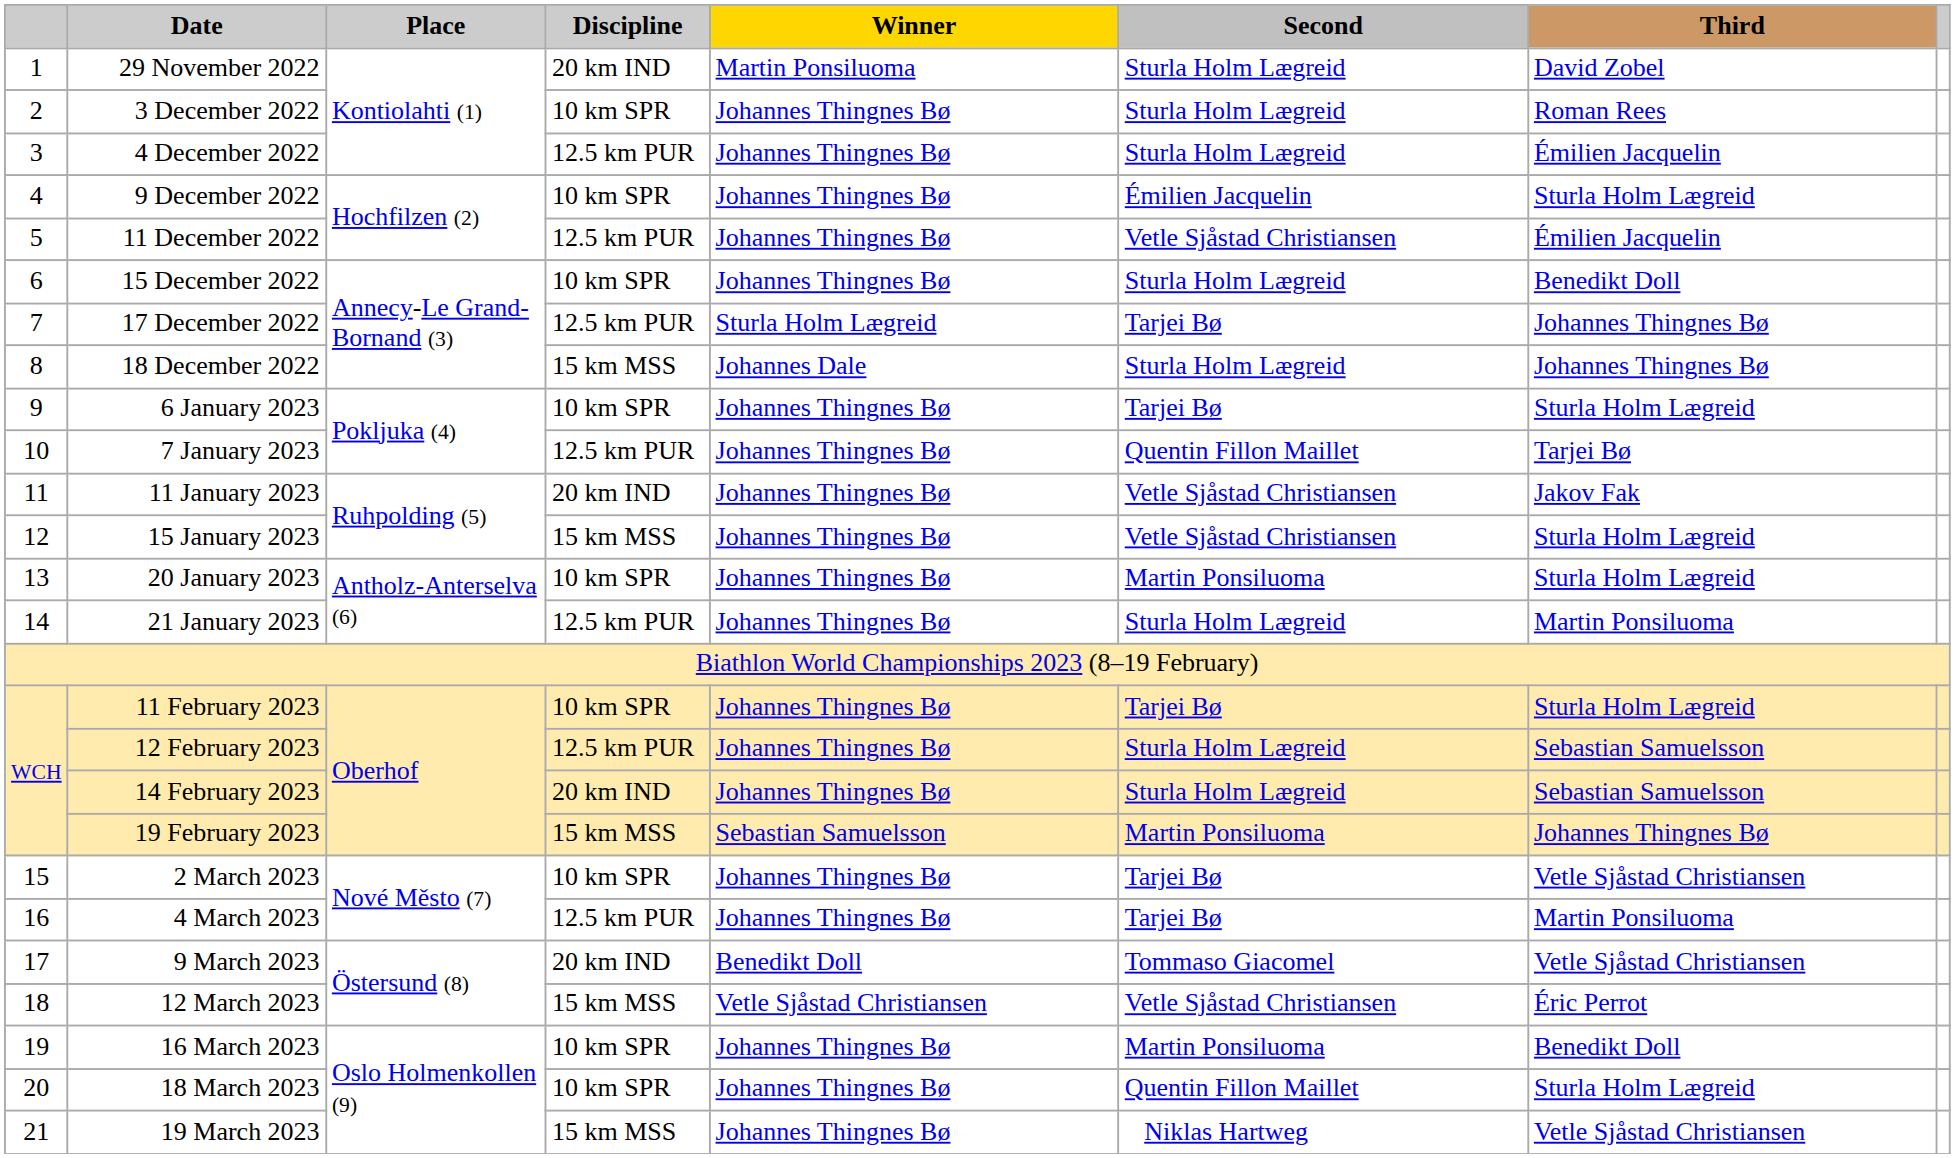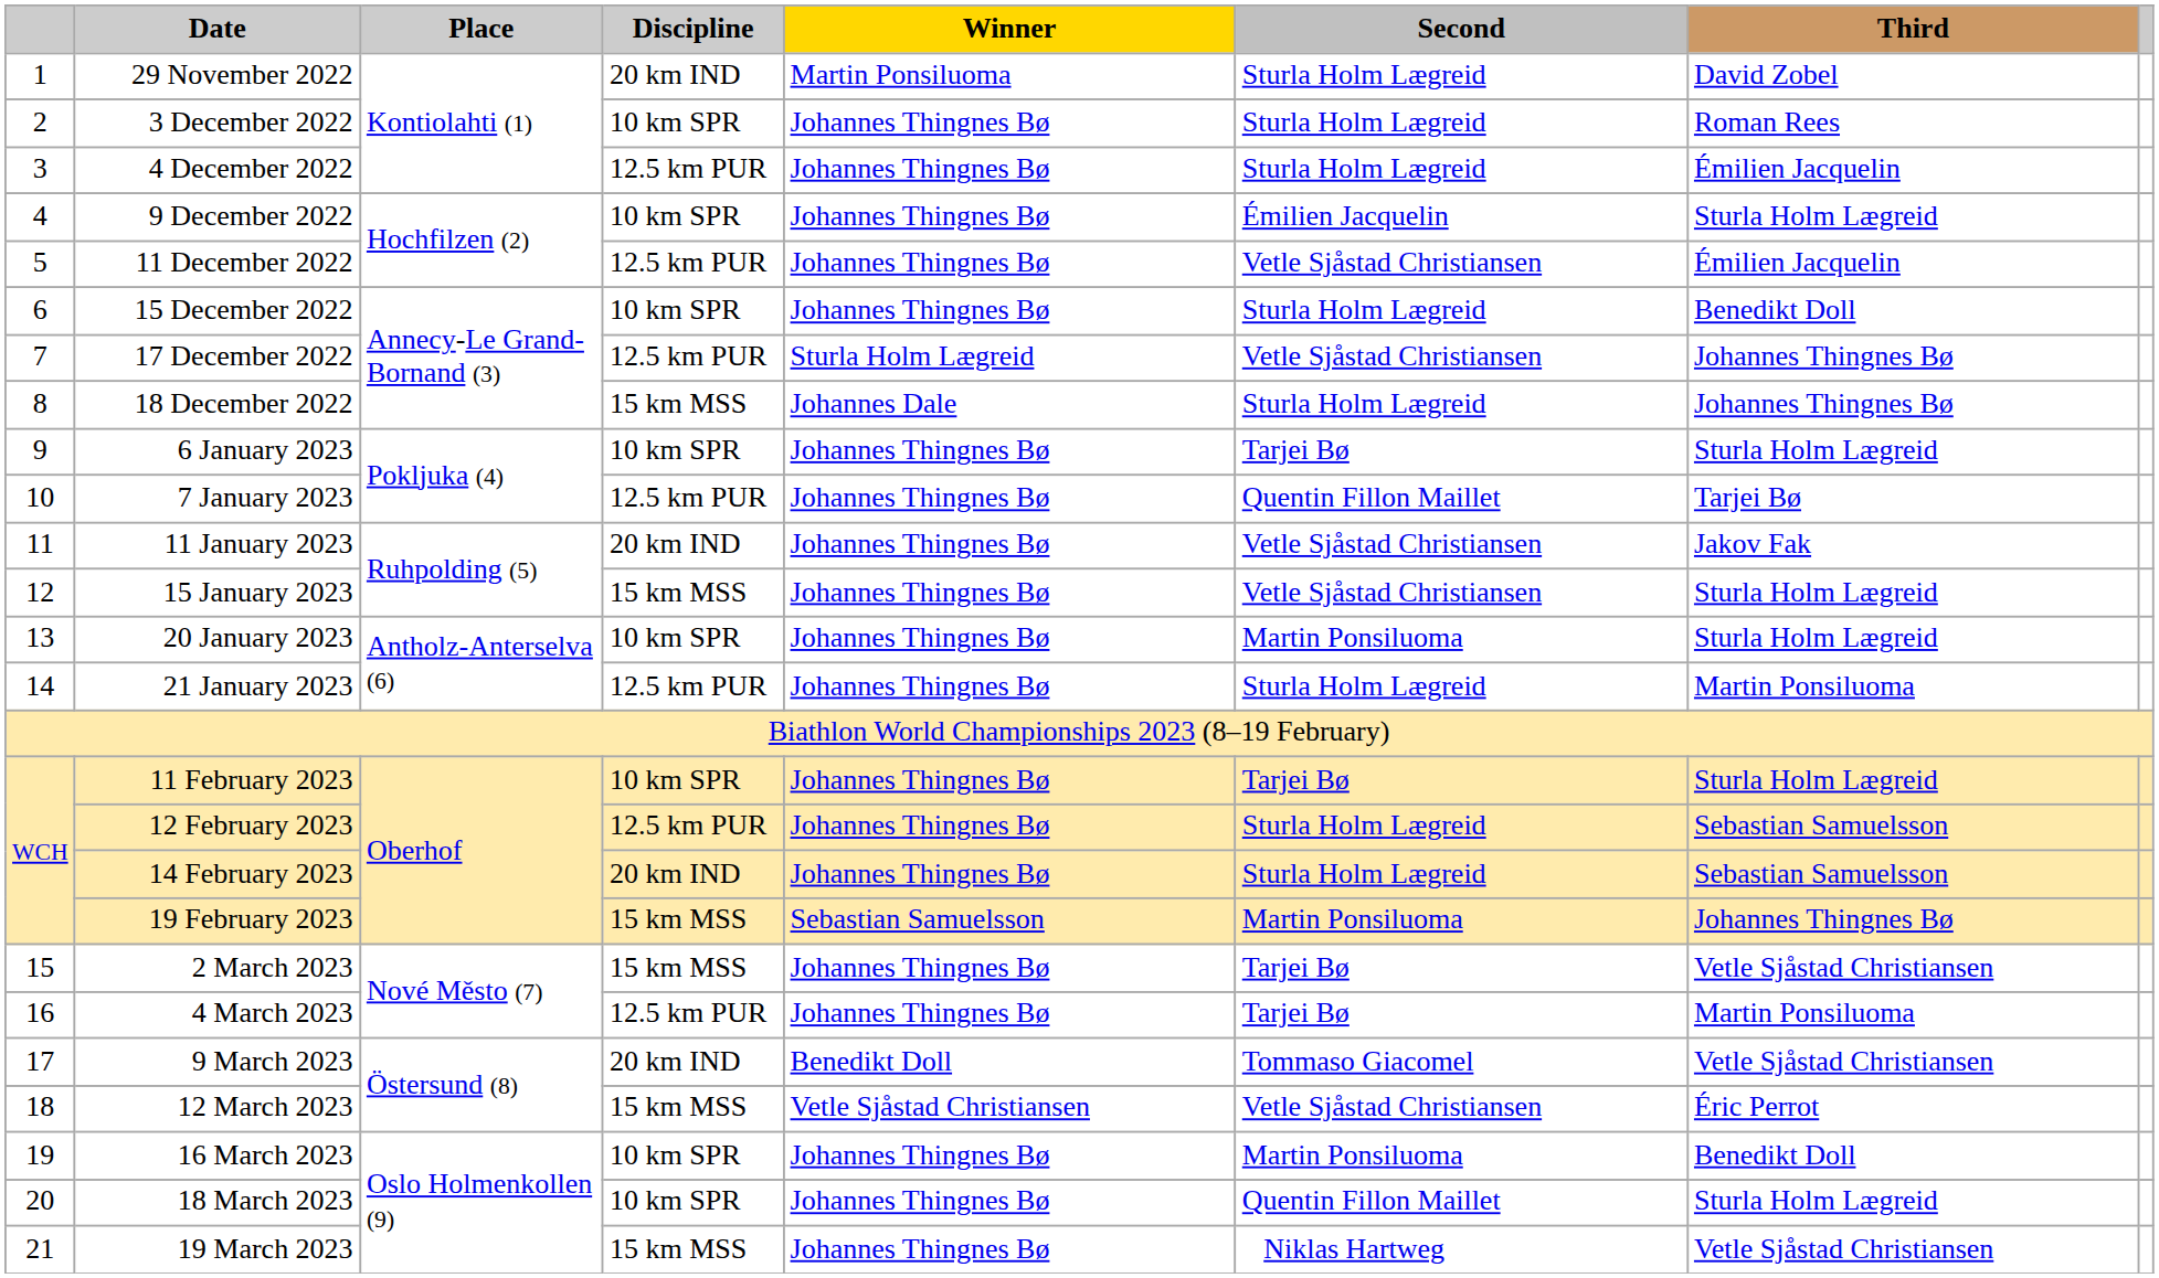17 December 2022 | Second: Tarjei Bø -> Vetle Sjåstad Christiansen
2 March 2023 | Discipline: 10 km SPR -> 15 km MSS
